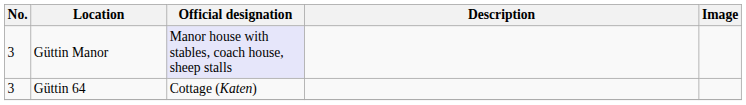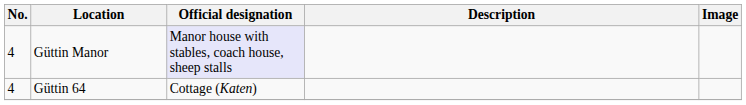Güttin Manor | No.: 3 -> 4
Güttin 64 | No.: 3 -> 4
